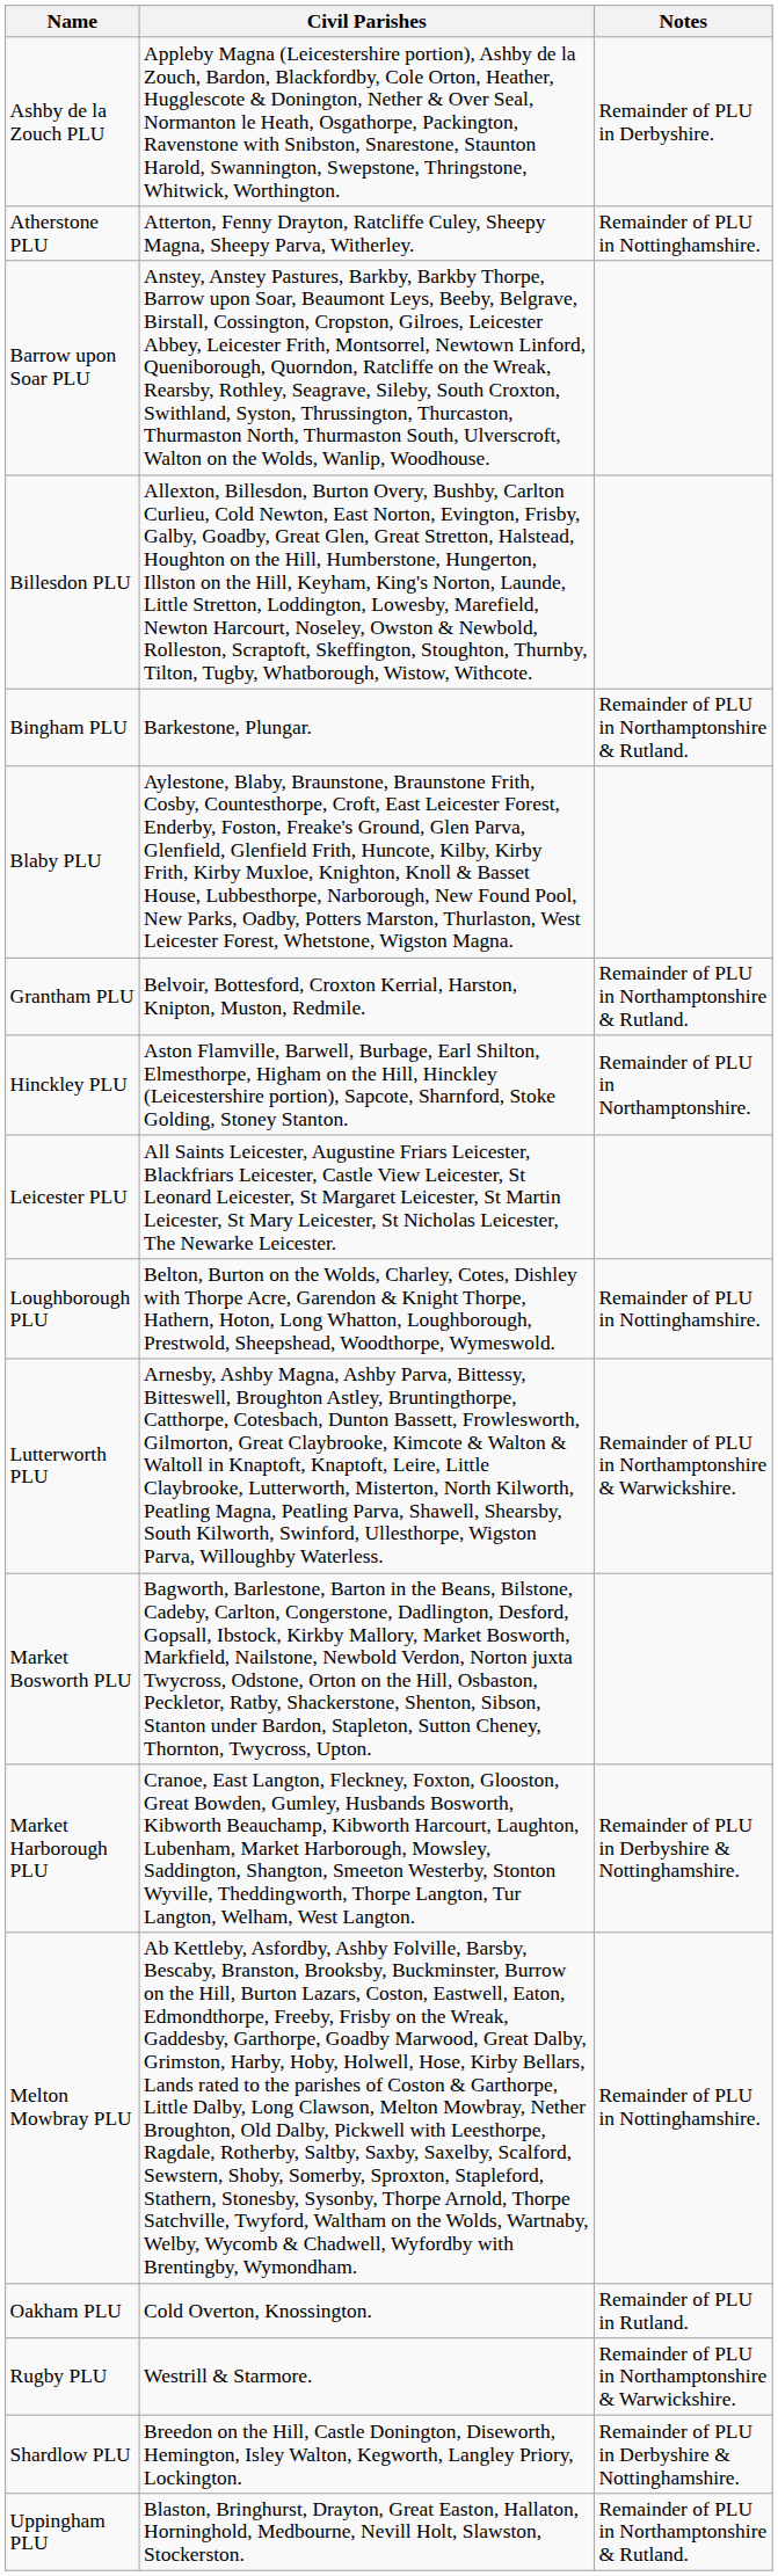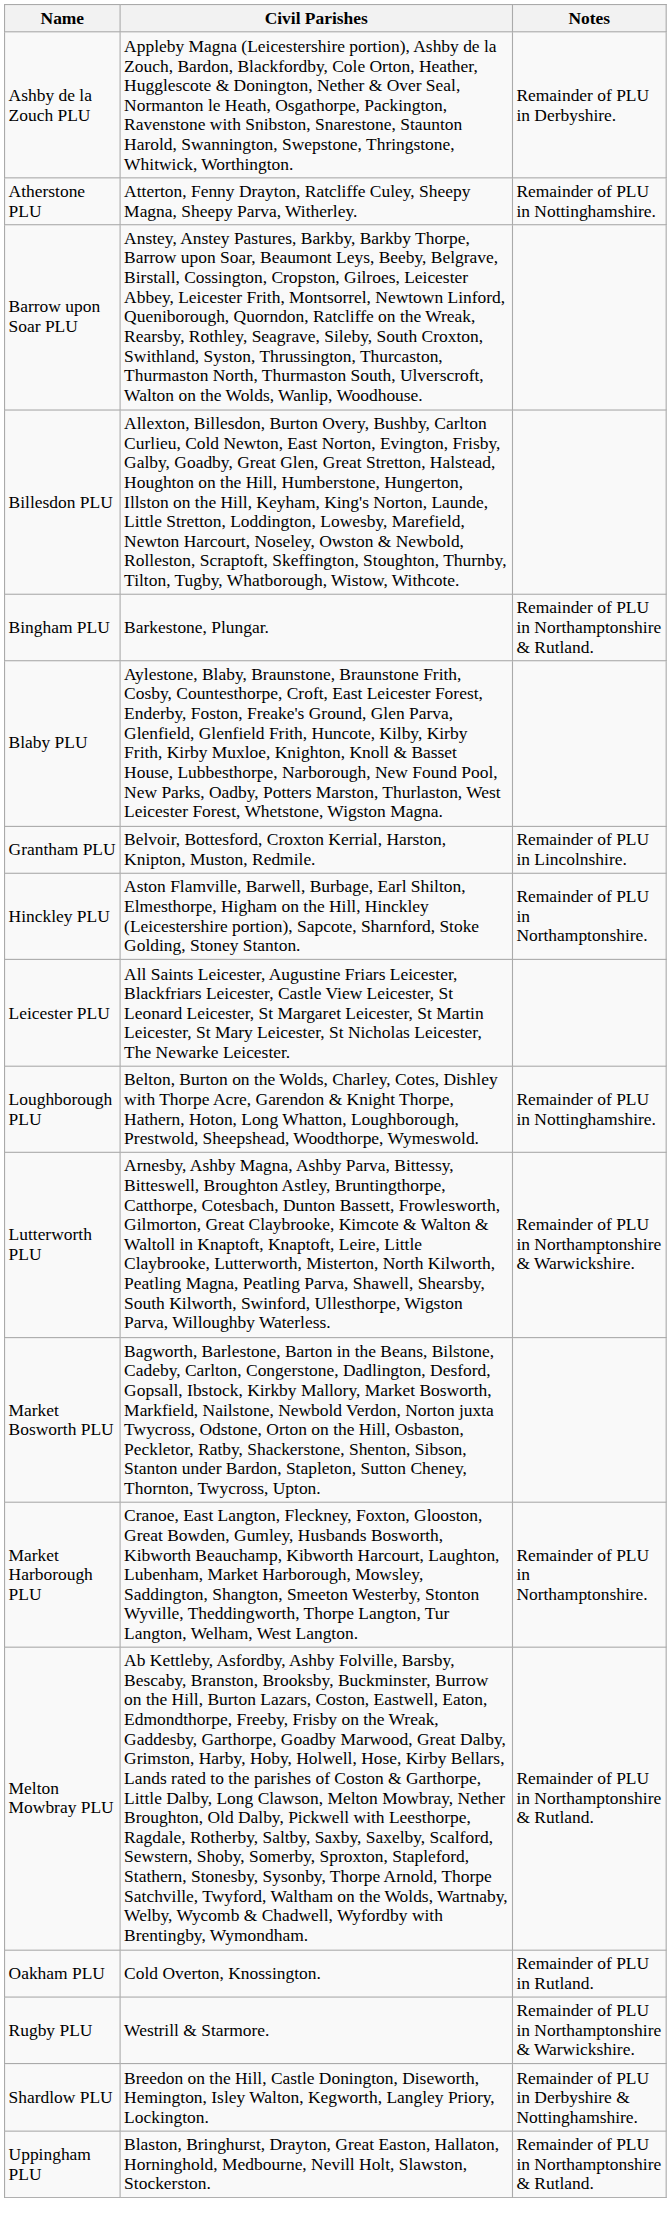Grantham PLU | Notes: Remainder of PLU in Northamptonshire & Rutland. -> Remainder of PLU in Lincolnshire.
Market Harborough PLU | Notes: Remainder of PLU in Derbyshire & Nottinghamshire. -> Remainder of PLU in Northamptonshire.
Melton Mowbray PLU | Notes: Remainder of PLU in Nottinghamshire. -> Remainder of PLU in Northamptonshire & Rutland.
